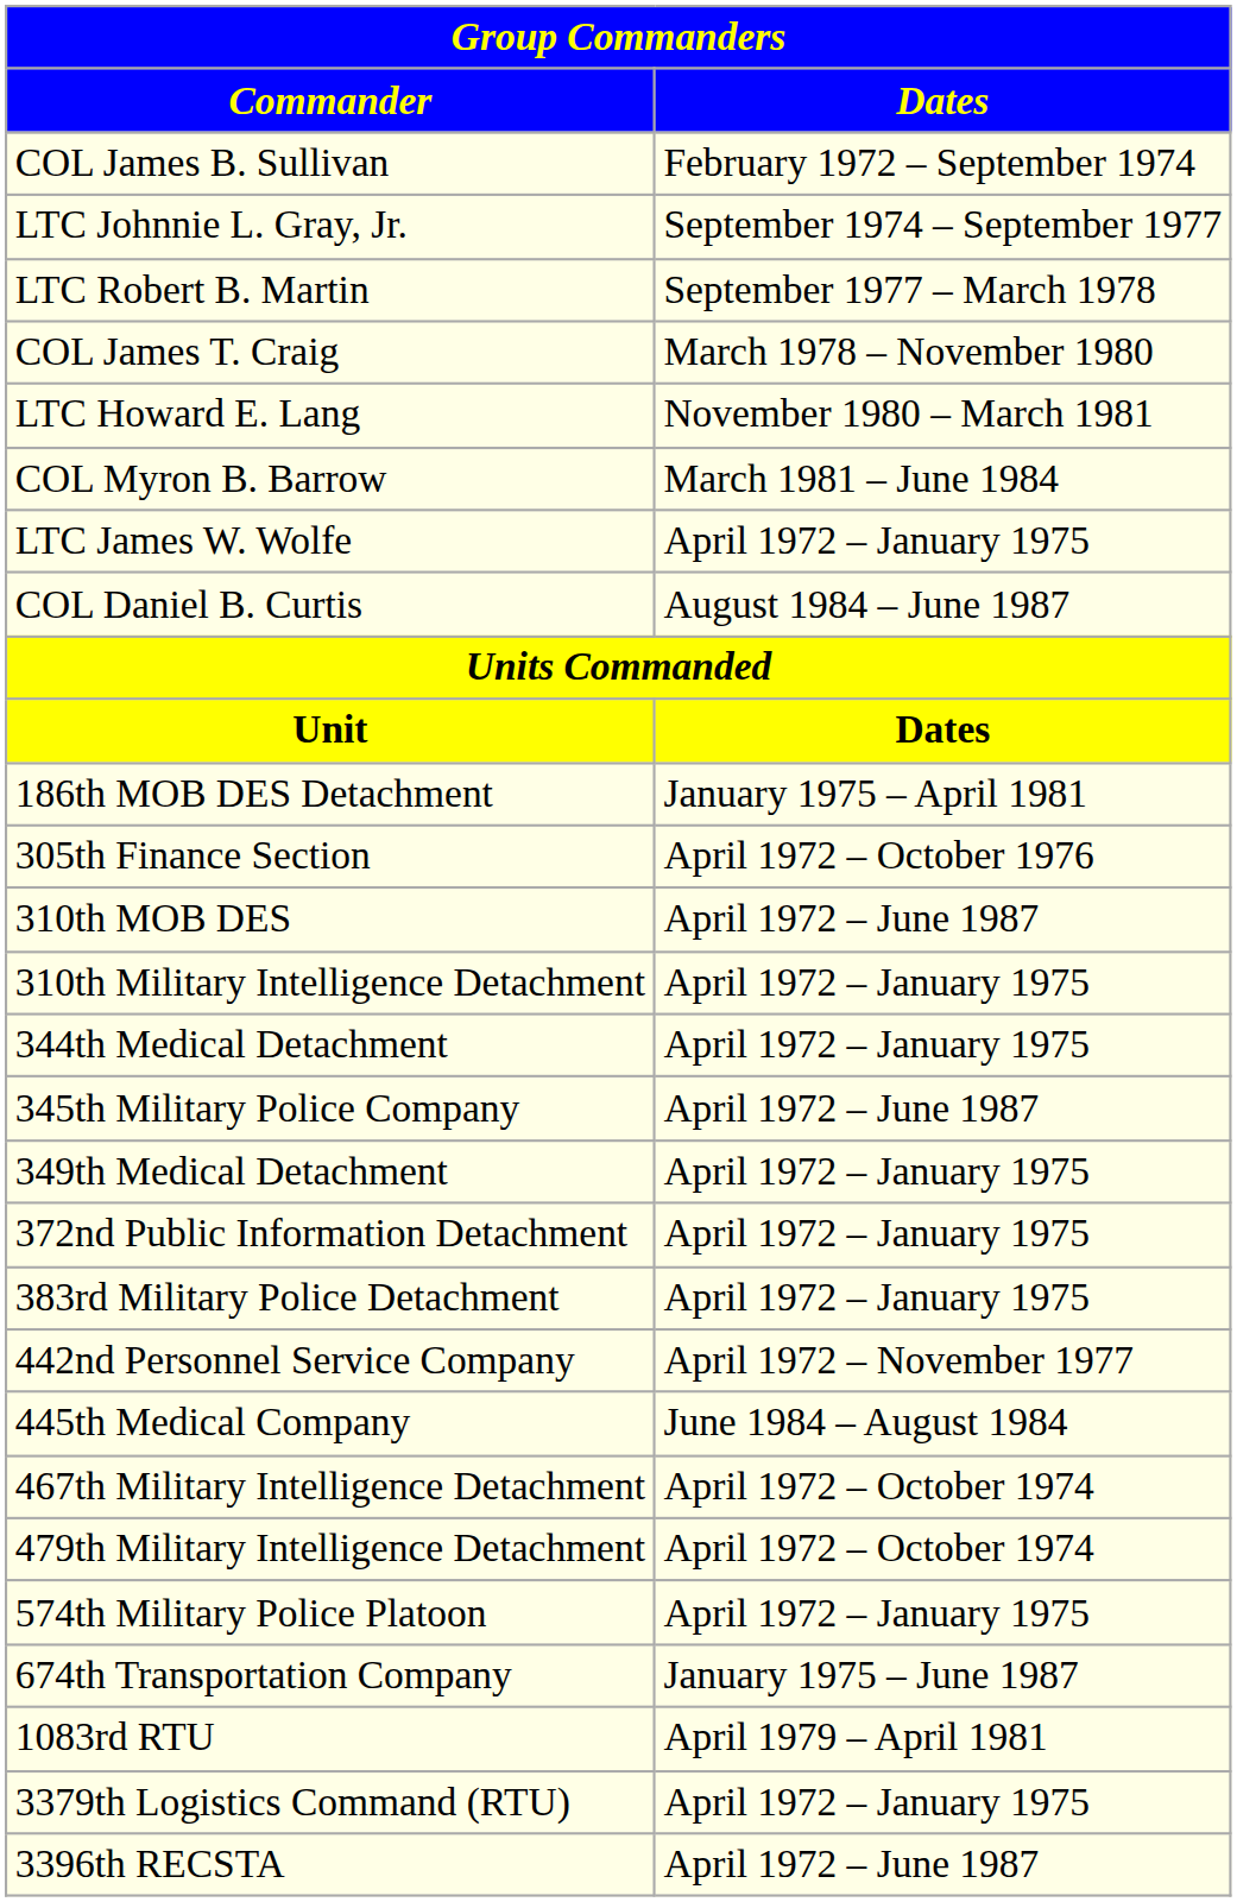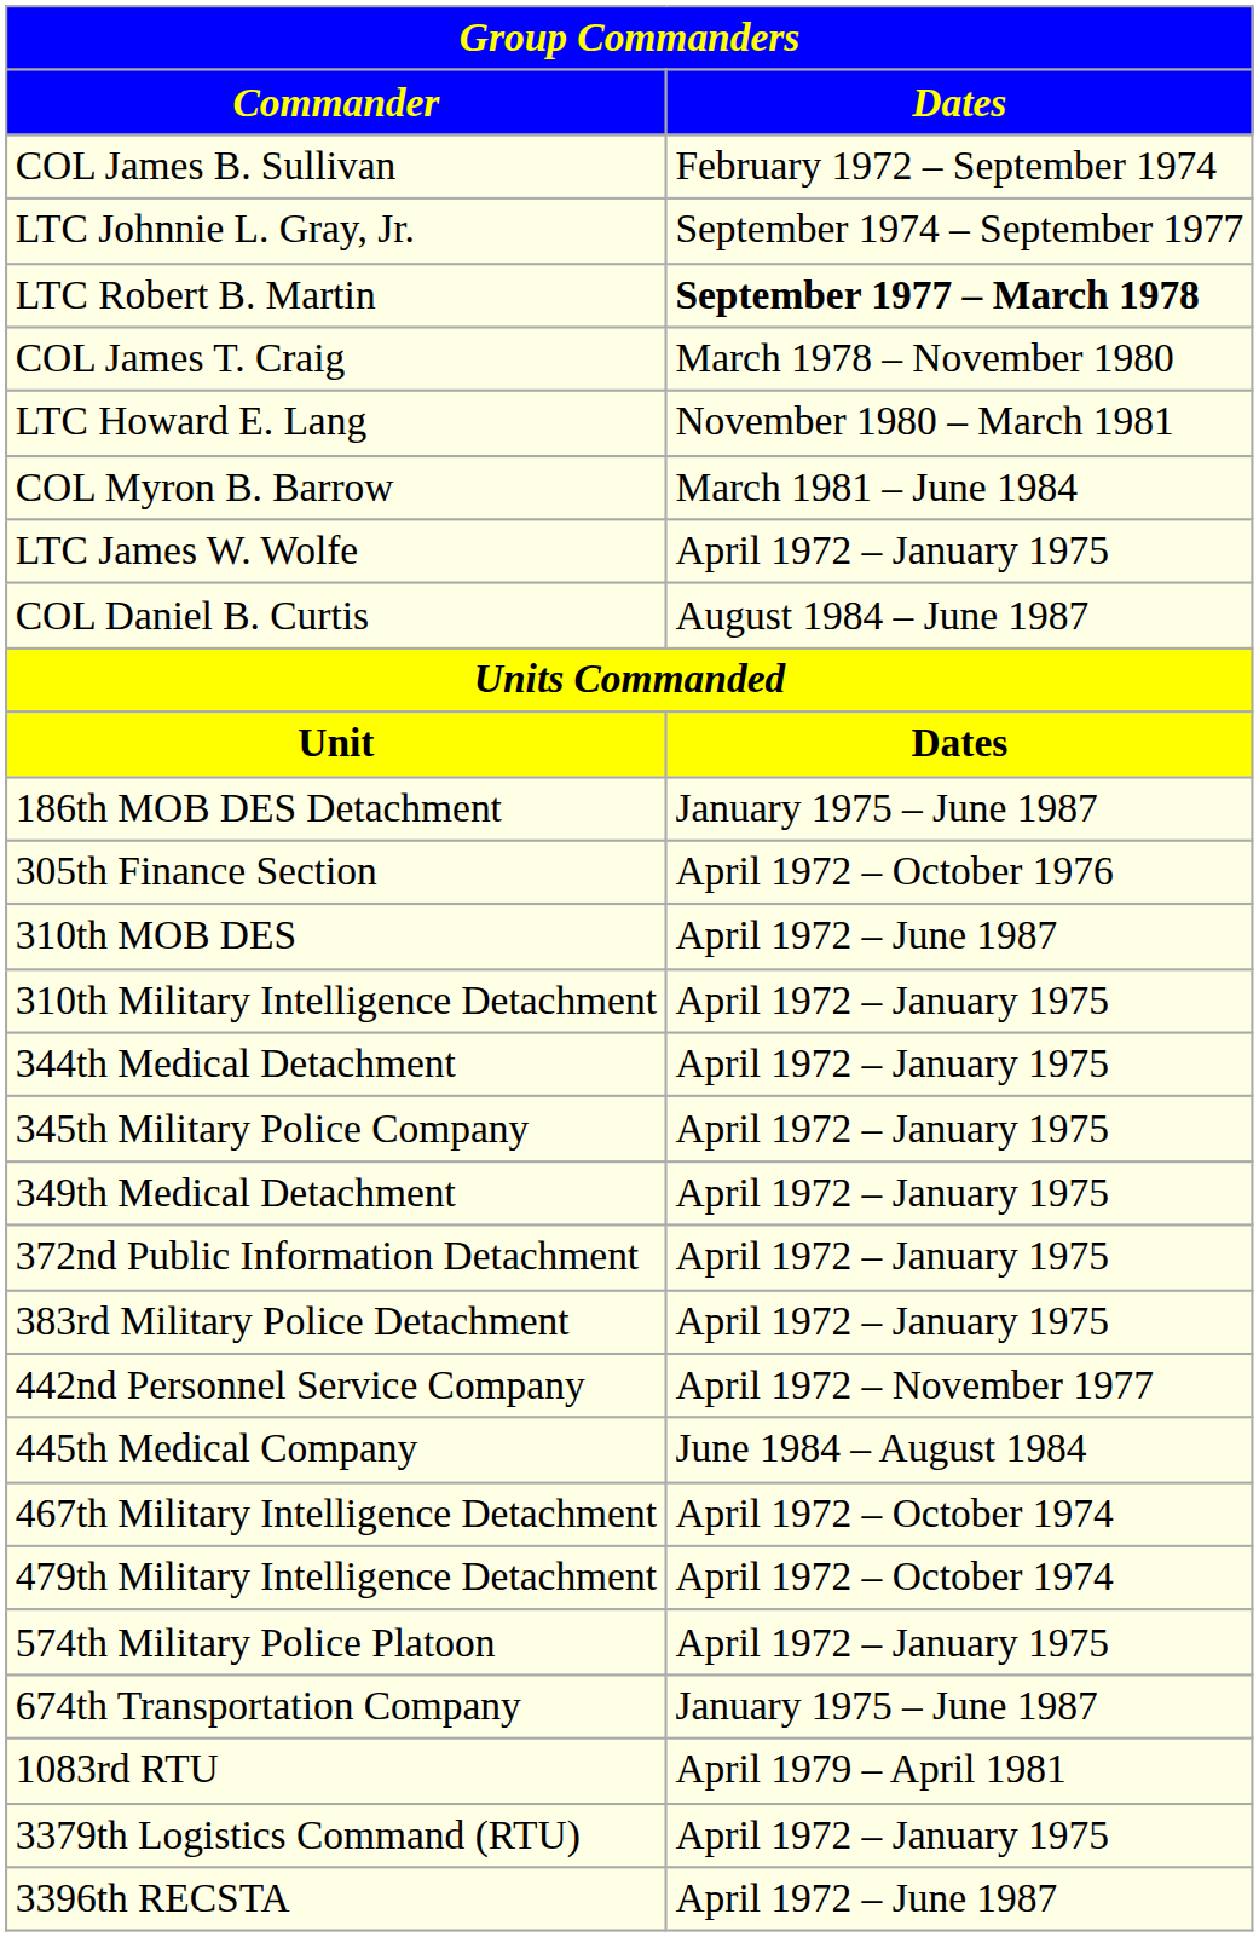LTC Robert B. Martin | Dates: normal -> bold
186th MOB DES Detachment | Dates: January 1975 – April 1981 -> January 1975 – June 1987
345th Military Police Company | Dates: April 1972 – June 1987 -> April 1972 – January 1975
